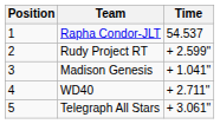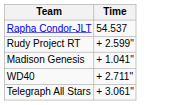- column: Position | 1 | 2 | 3 | 4 | 5
